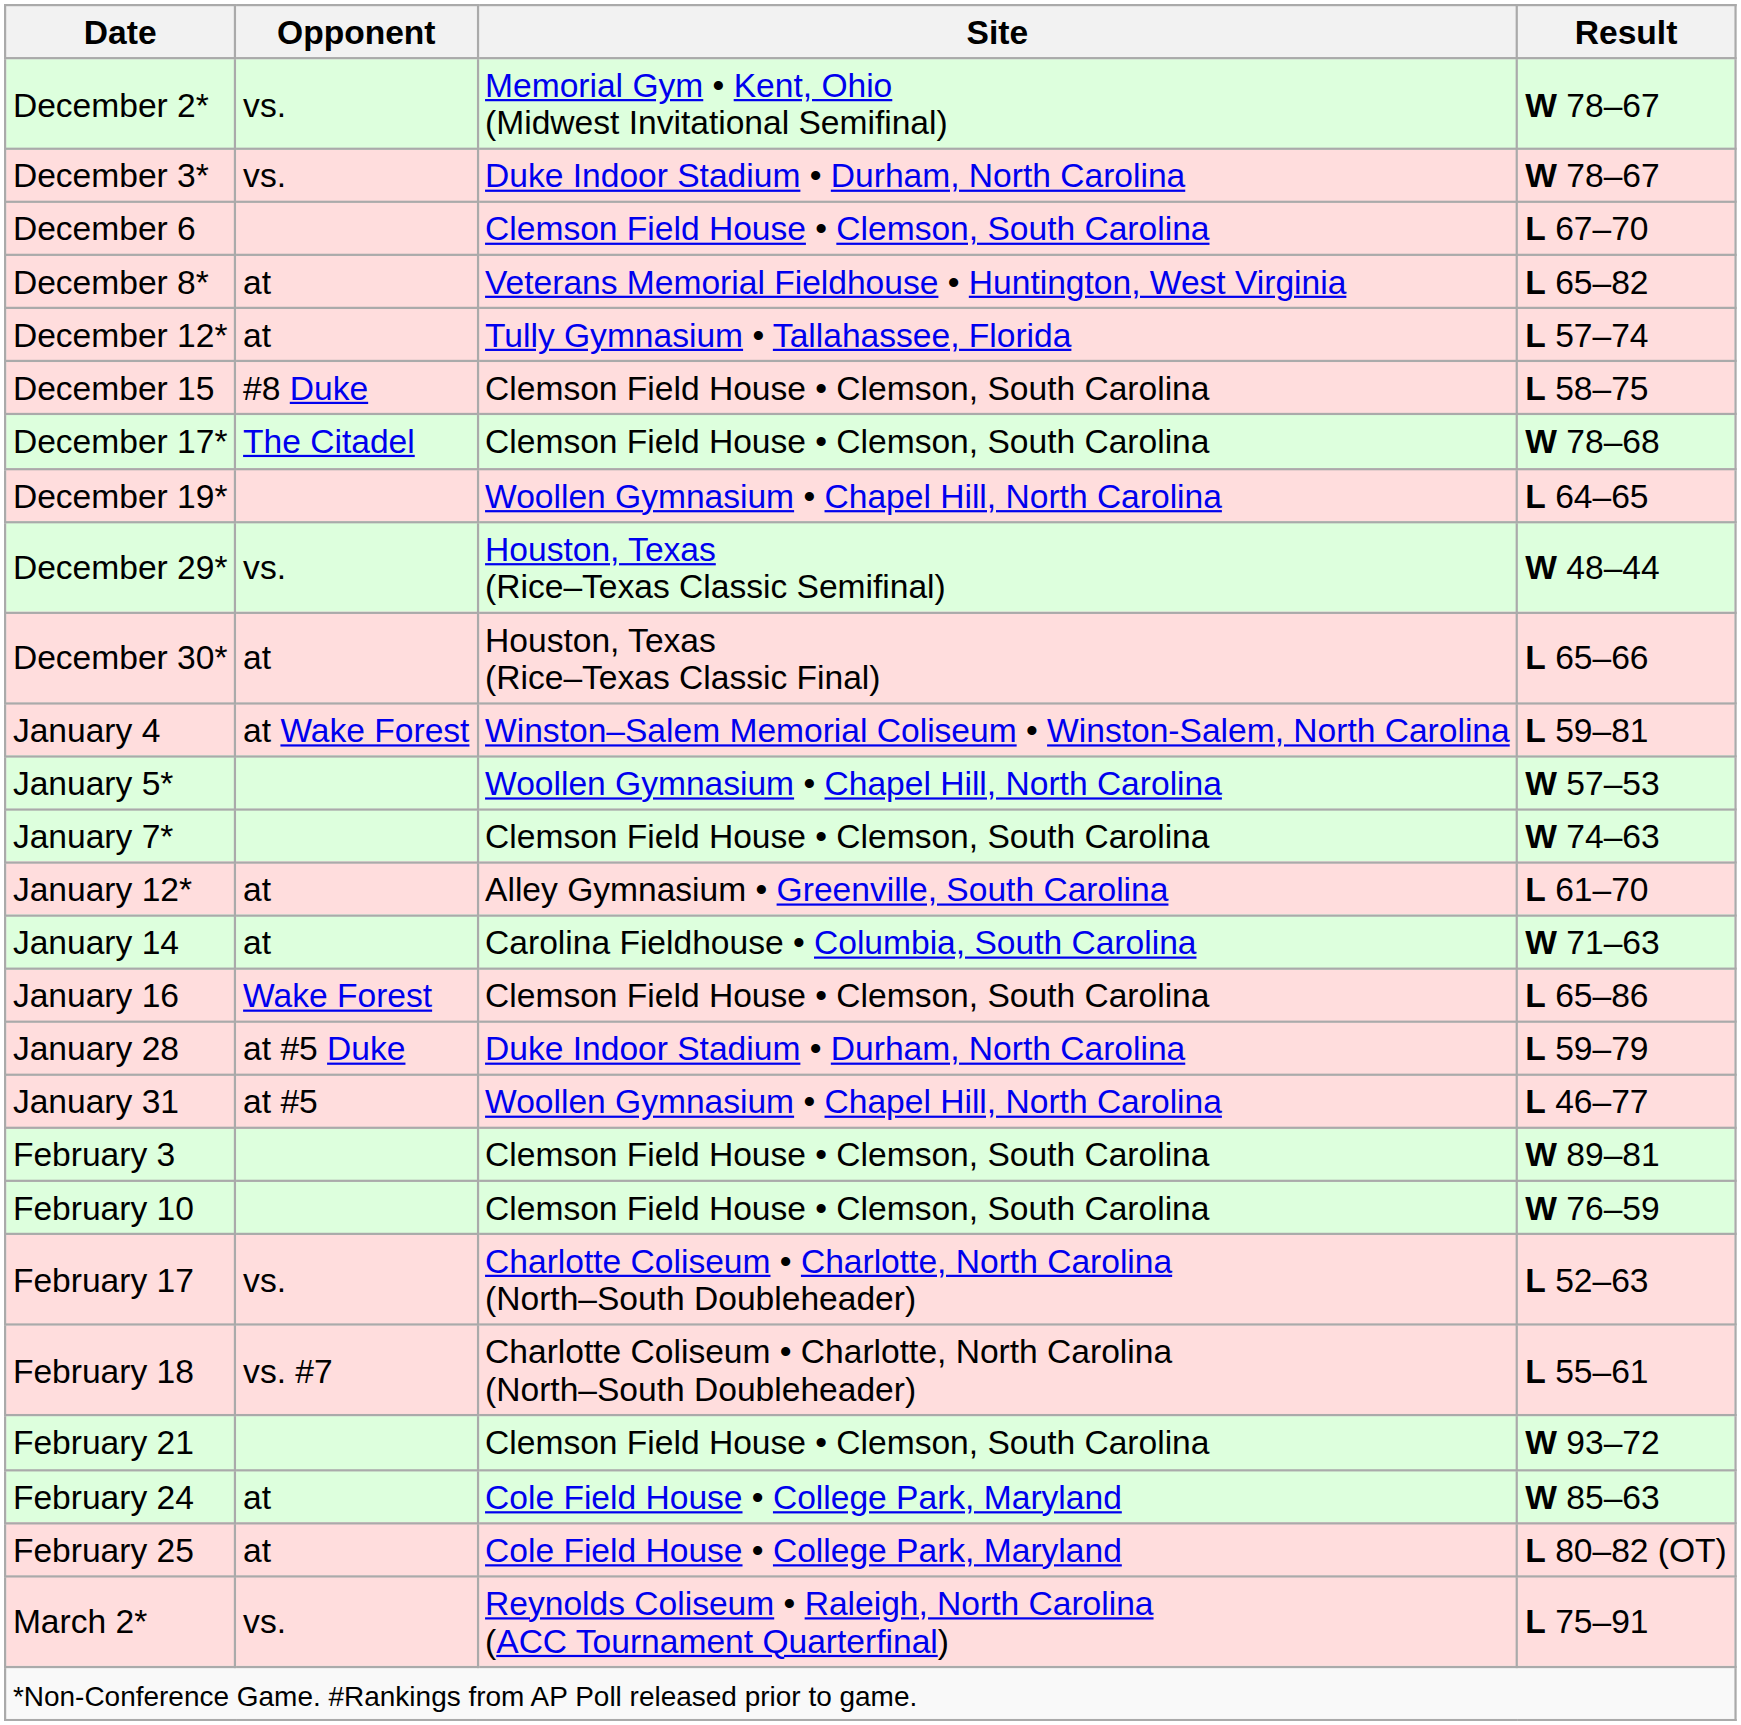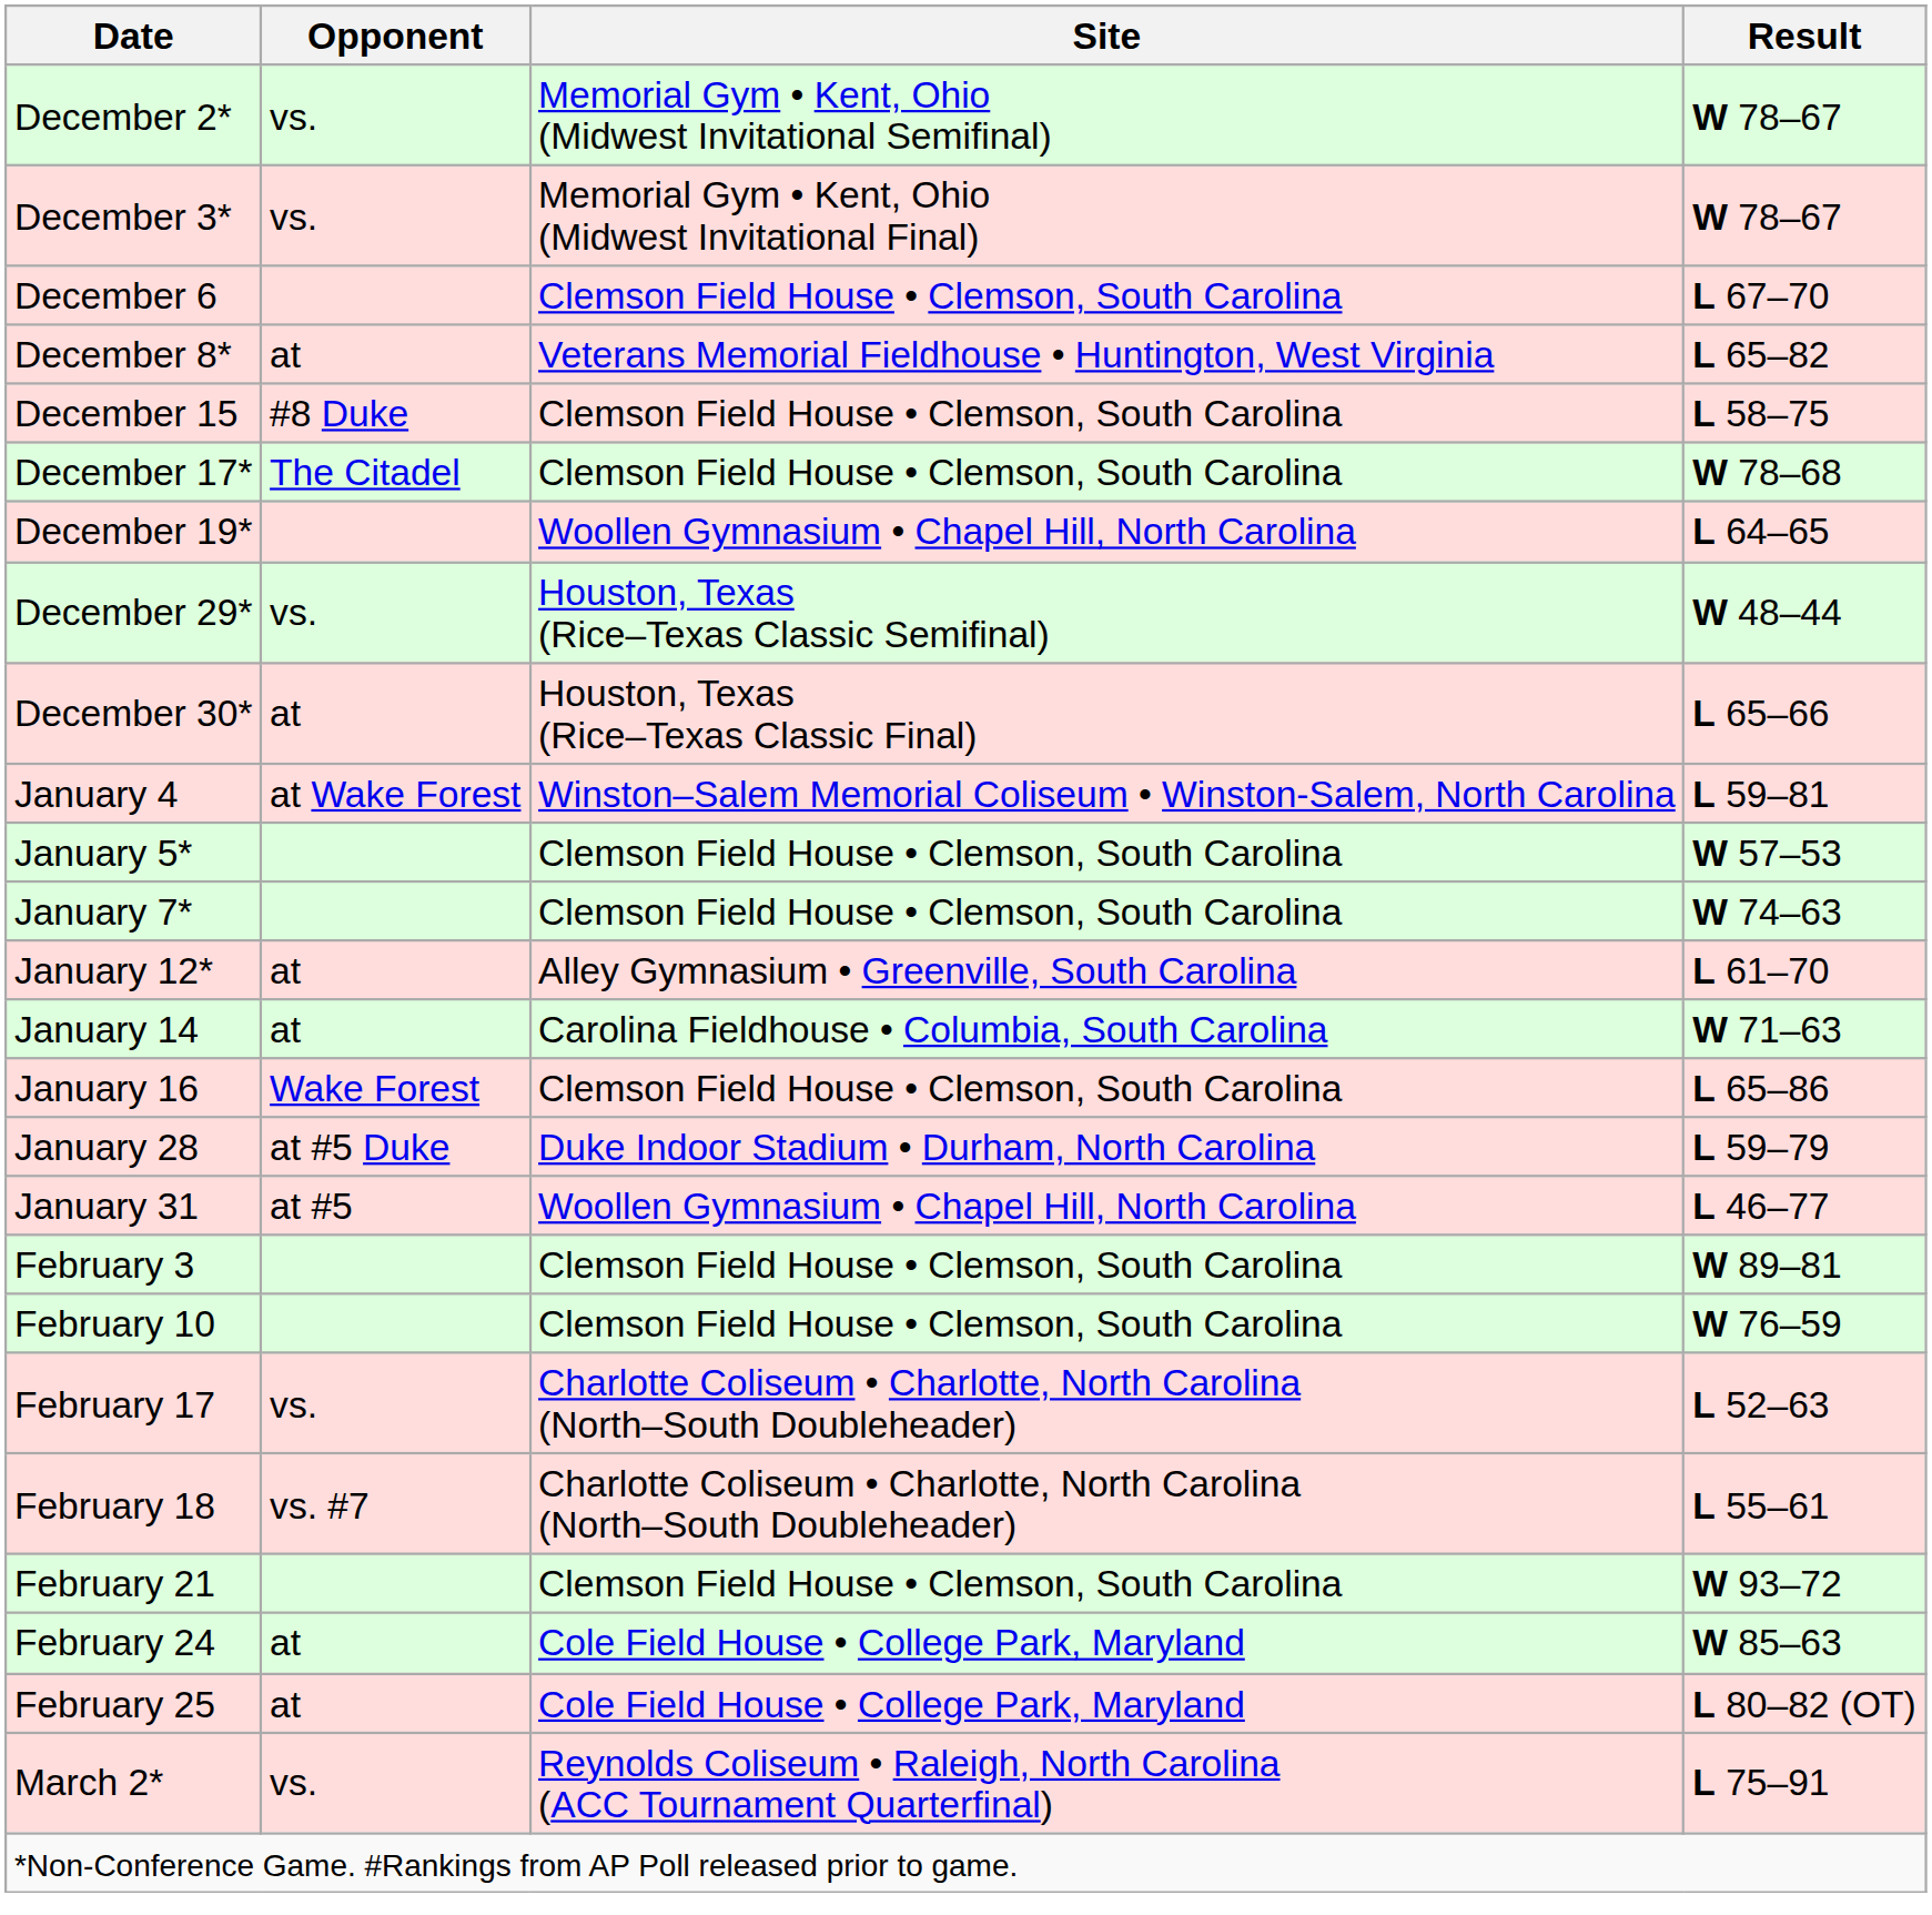December 3* | Site: Duke Indoor Stadium • Durham, North Carolina -> Memorial Gym • Kent, Ohio (Midwest Invitational Final)
- row: December 12* | at | Tully Gymnasium • Tallahassee, Florida | L 57–74
January 5* | Site: Woollen Gymnasium • Chapel Hill, North Carolina -> Clemson Field House • Clemson, South Carolina
